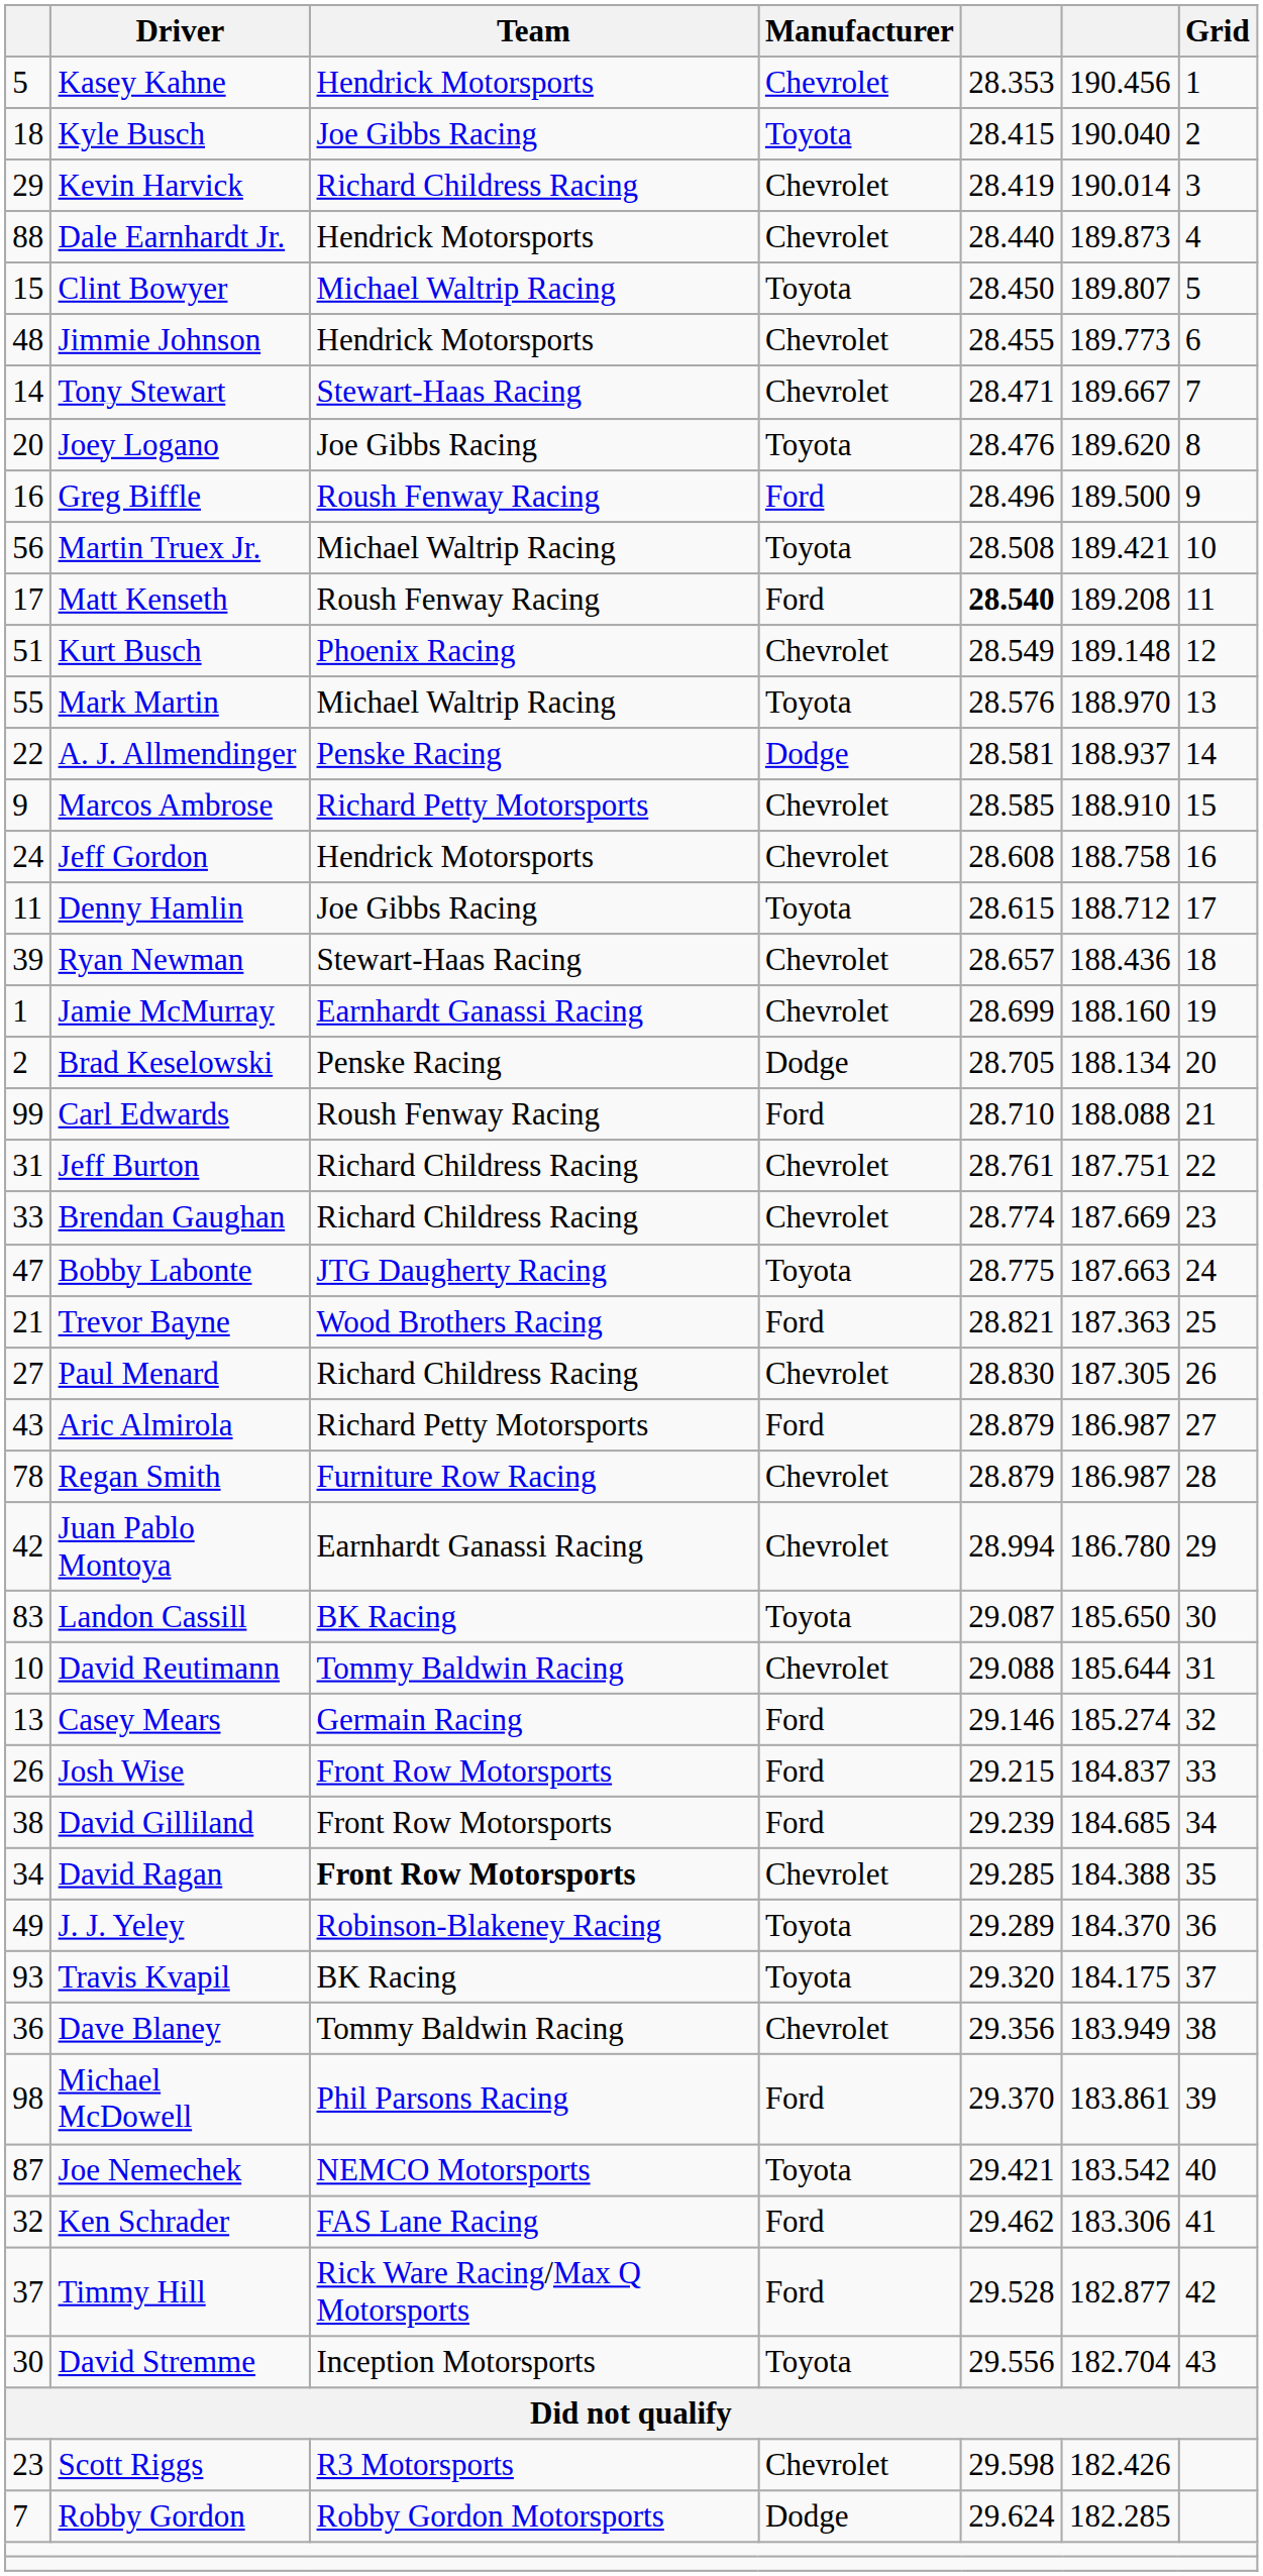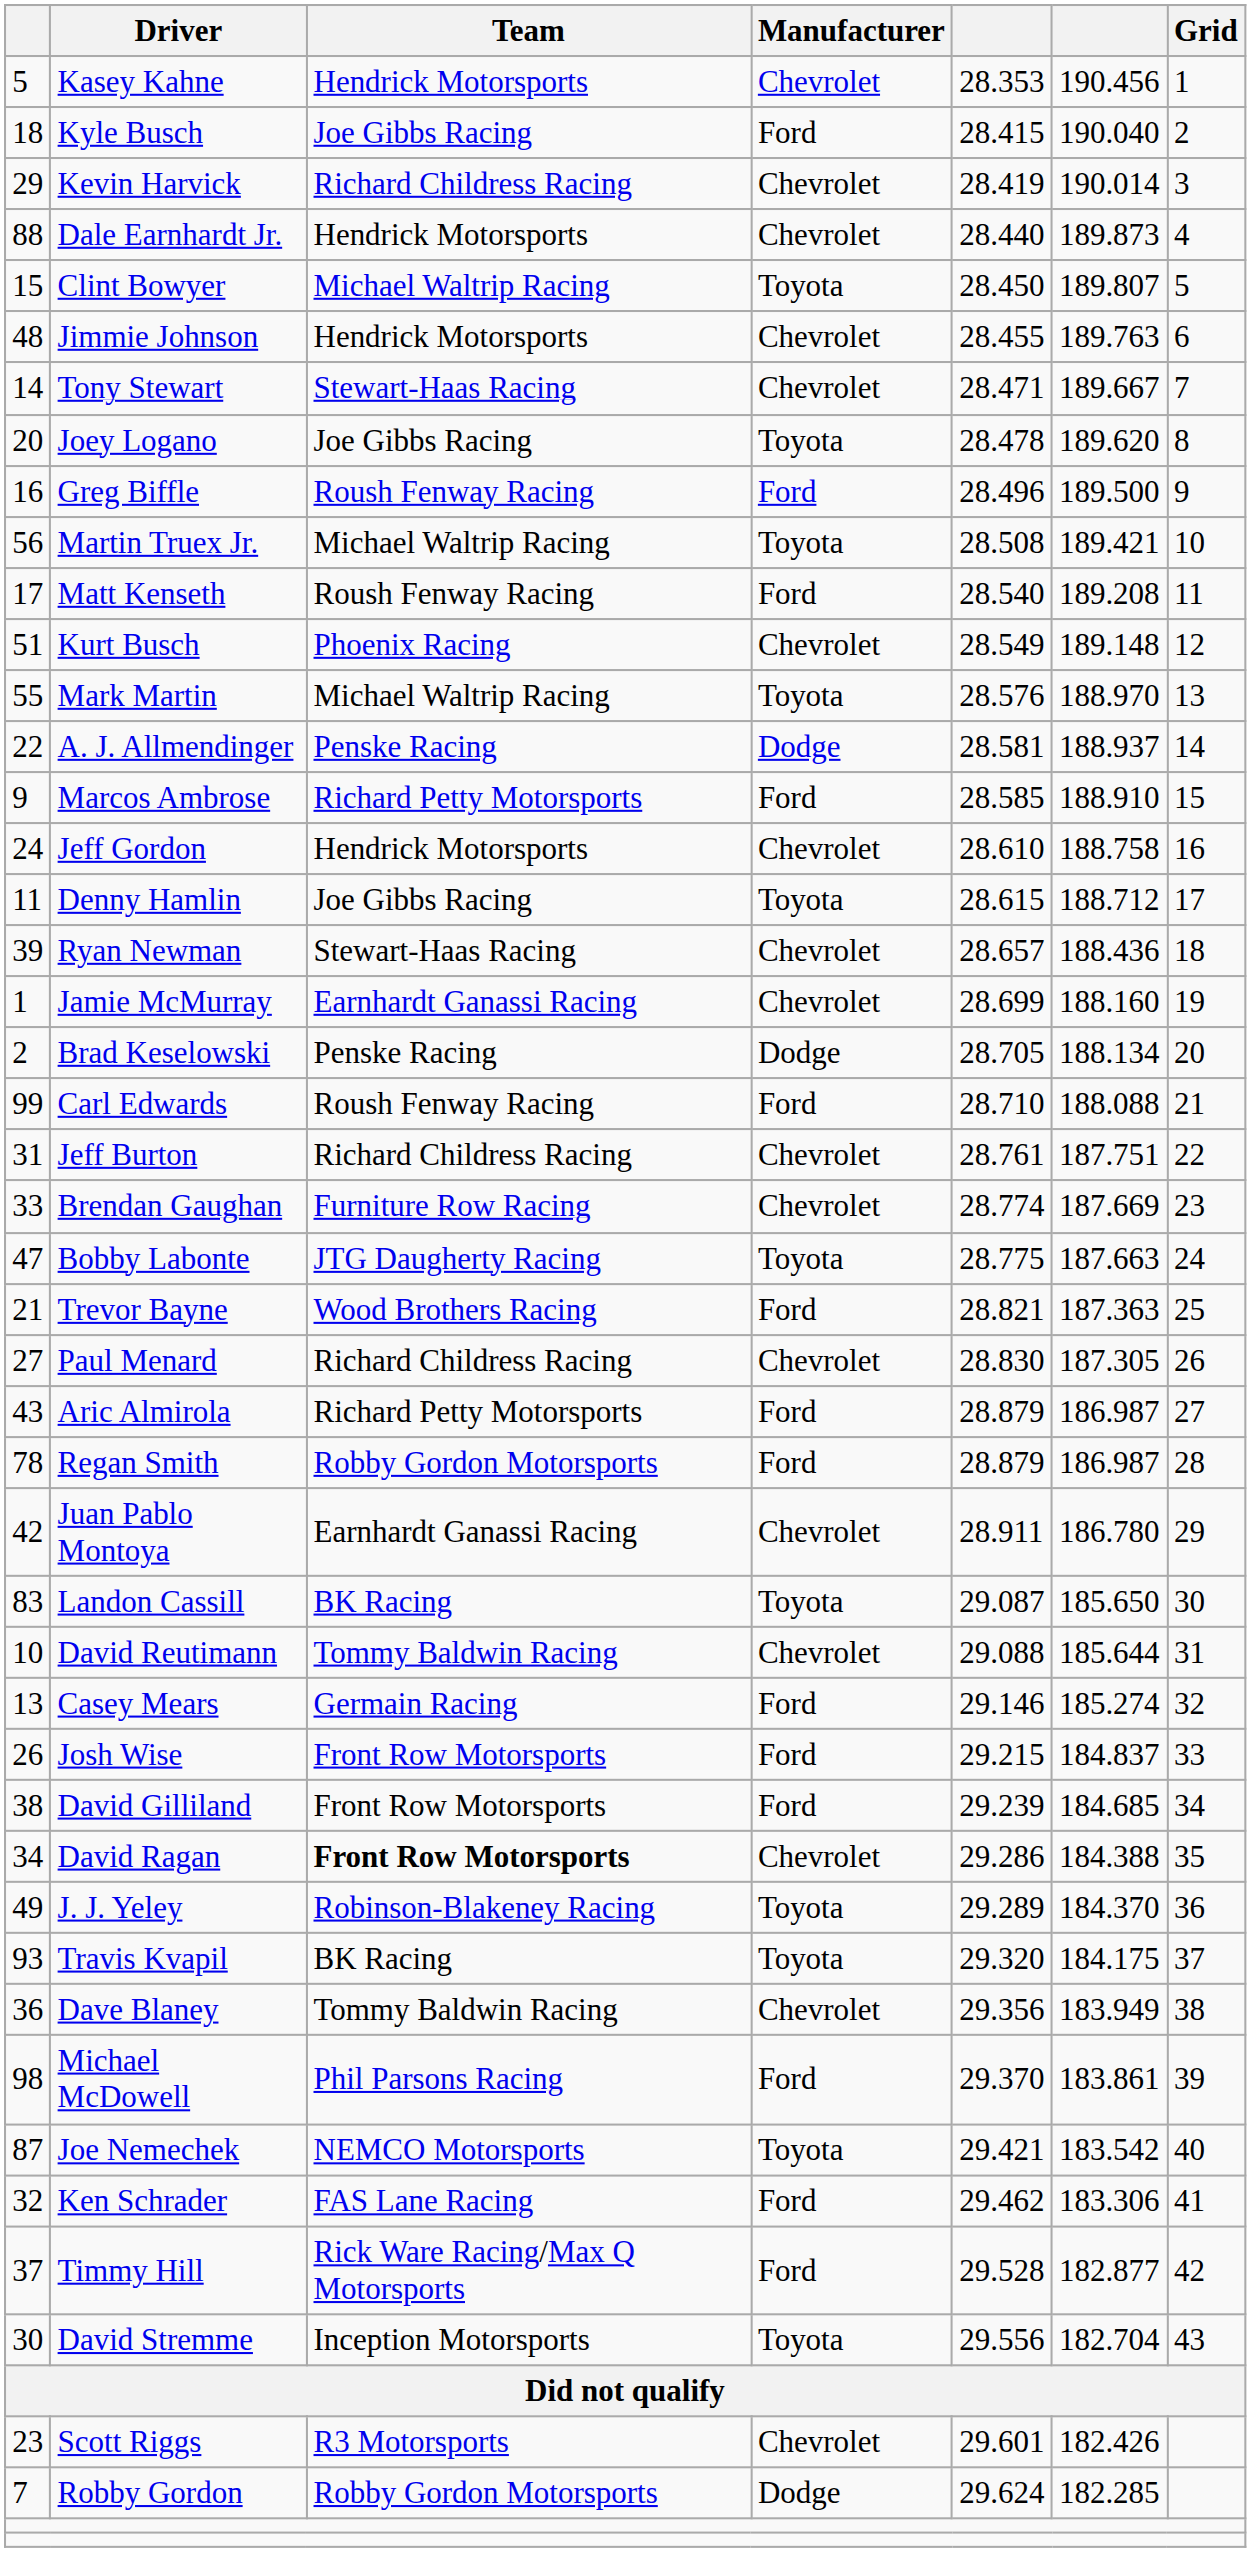Kyle Busch | Manufacturer: Toyota -> Ford
Jimmie Johnson | column 6: 189.773 -> 189.763
Joey Logano | column 5: 28.476 -> 28.478
Matt Kenseth | column 5: bold -> normal
Marcos Ambrose | Manufacturer: Chevrolet -> Ford
Jeff Gordon | column 5: 28.608 -> 28.610
Brendan Gaughan | Team: Richard Childress Racing -> Furniture Row Racing
Regan Smith | Team: Furniture Row Racing -> Robby Gordon Motorsports
Regan Smith | Manufacturer: Chevrolet -> Ford
Juan Pablo Montoya | column 5: 28.994 -> 28.911
David Ragan | column 5: 29.285 -> 29.286
Scott Riggs | column 5: 29.598 -> 29.601
